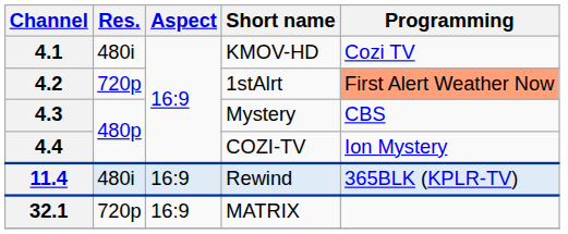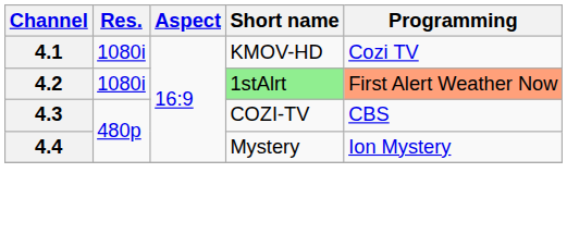4.1 | Res.: 480i -> 1080i
4.2 | Res.: 720p -> 1080i
4.2 | Short name: no background -> lightgreen background
4.3 | Short name: Mystery -> COZI-TV
4.4 | Short name: COZI-TV -> Mystery
- row: 11.4 | 480i | 16:9 | Rewind | 365BLK (KPLR-TV)
- row: 32.1 | 720p | 16:9 | MATRIX
